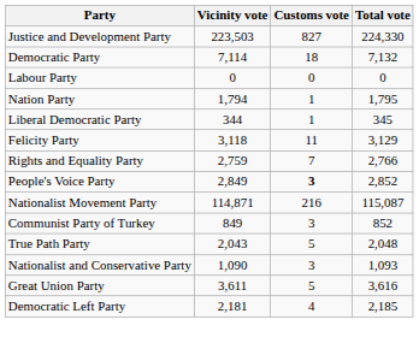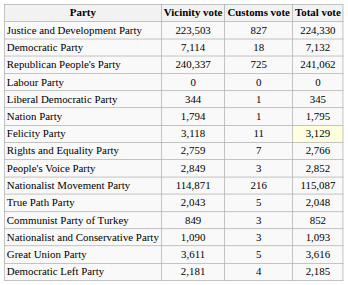+ row: Republican People's Party | 240,337 | 725 | 241,062
rows swapped: Nation Party <-> Liberal Democratic Party
Felicity Party | Total vote: no background -> lightyellow background
People's Voice Party | Customs vote: bold -> normal
rows swapped: True Path Party <-> Communist Party of Turkey
